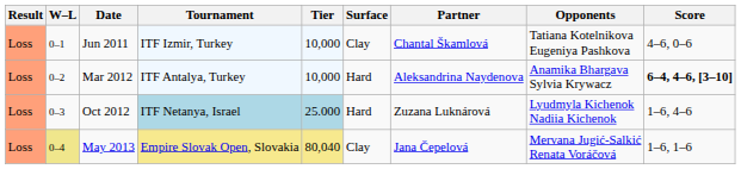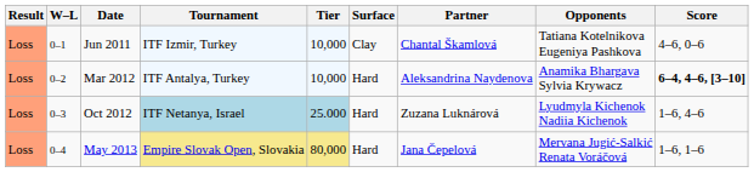May 2013 | W–L: khaki background -> no background
May 2013 | Tier: 80,040 -> 80,000
May 2013 | Surface: Clay -> Hard
